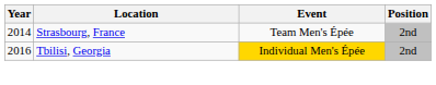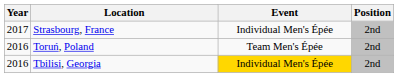Strasbourg, France | Year: 2014 -> 2017
Strasbourg, France | Event: Team Men's Épée -> Individual Men's Épée
+ row: 2016 | Toruń, Poland | Team Men's Épée | 2nd
